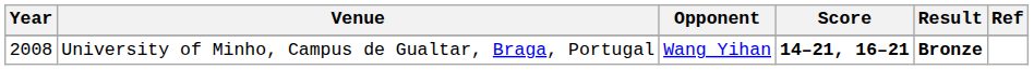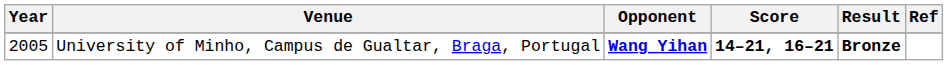University of Minho, Campus de Gualtar, Braga, Portugal | Year: 2008 -> 2005
University of Minho, Campus de Gualtar, Braga, Portugal | Opponent: normal -> bold
